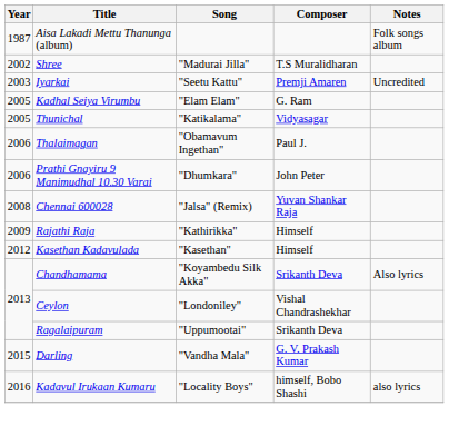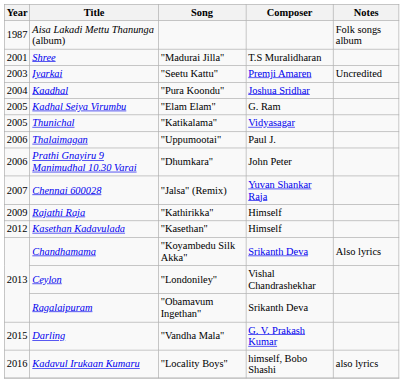Shree | Year: 2002 -> 2001
+ row: 2004 | Kaadhal | "Pura Koondu" | Joshua Sridhar
Thalaimagan | Song: "Obamavum Ingethan" -> "Uppumootai"
Chennai 600028 | Year: 2008 -> 2007
Ragalaipuram | Song: "Uppumootai" -> "Obamavum Ingethan"
